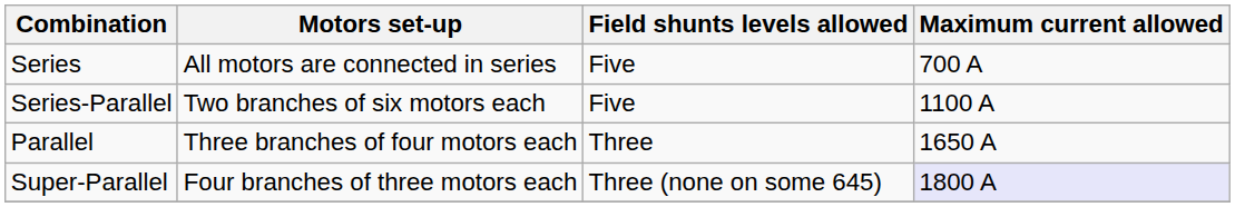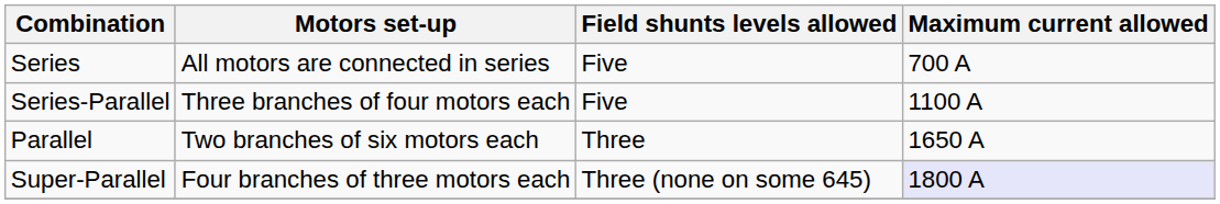Series-Parallel | Motors set-up: Two branches of six motors each -> Three branches of four motors each
Parallel | Motors set-up: Three branches of four motors each -> Two branches of six motors each
